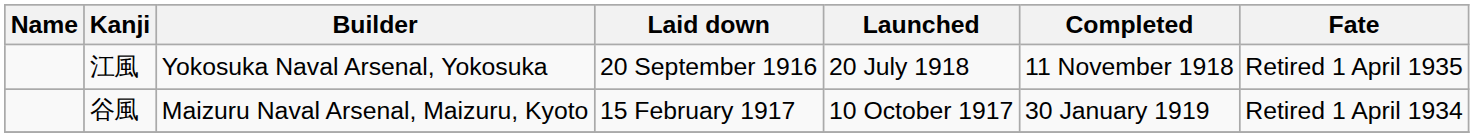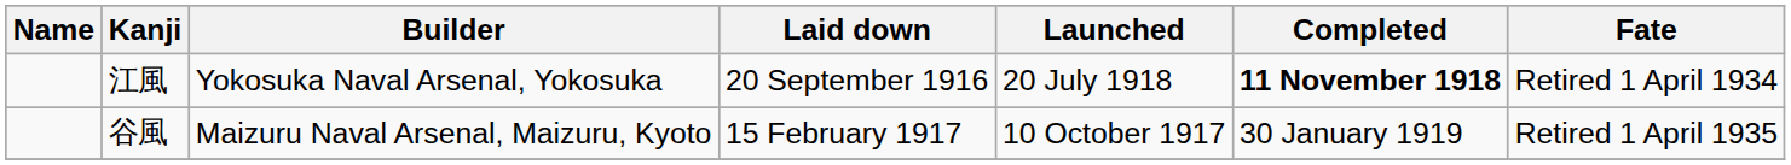江風 | Completed: normal -> bold
江風 | Fate: Retired 1 April 1935 -> Retired 1 April 1934
谷風 | Fate: Retired 1 April 1934 -> Retired 1 April 1935
